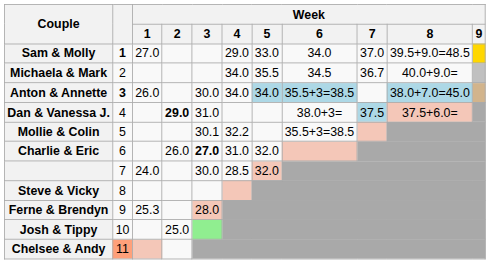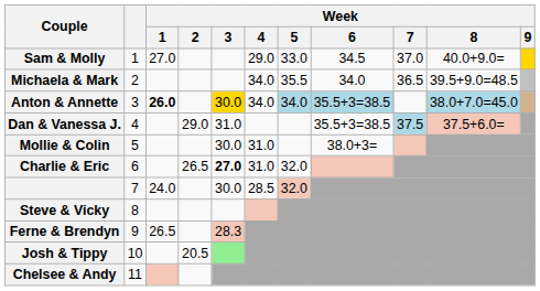Sam & Molly | column 2: bold -> normal
Sam & Molly | Week / 6: 34.0 -> 34.5
Sam & Molly | Week / 8: 39.5+9.0=48.5 -> 40.0+9.0=
Michaela & Mark | Week / 6: 34.5 -> 34.0
Michaela & Mark | Week / 7: 36.7 -> 36.5
Michaela & Mark | Week / 8: 40.0+9.0= -> 39.5+9.0=48.5
Anton & Annette | column 2: bold -> normal
Anton & Annette | Week / 1: normal -> bold
Anton & Annette | Week / 3: no background -> gold background
Dan & Vanessa J. | Week / 2: bold -> normal
Dan & Vanessa J. | Week / 6: 38.0+3= -> 35.5+3=38.5
Mollie & Colin | Week / 3: 30.1 -> 30.0
Mollie & Colin | Week / 4: 32.2 -> 31.0
Mollie & Colin | Week / 6: 35.5+3=38.5 -> 38.0+3=
Charlie & Eric | Week / 2: 26.0 -> 26.5
Ferne & Brendyn | Week / 1: 25.3 -> 26.5
Ferne & Brendyn | Week / 3: 28.0 -> 28.3
Josh & Tippy | Week / 2: 25.0 -> 20.5
Chelsee & Andy | column 2: lightsalmon background -> no background
